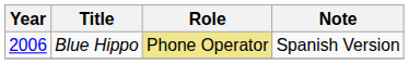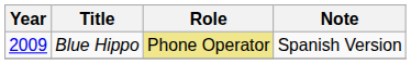Blue Hippo | Year: 2006 -> 2009
